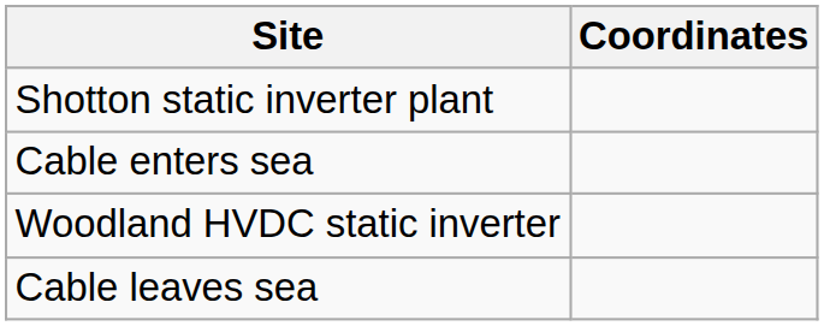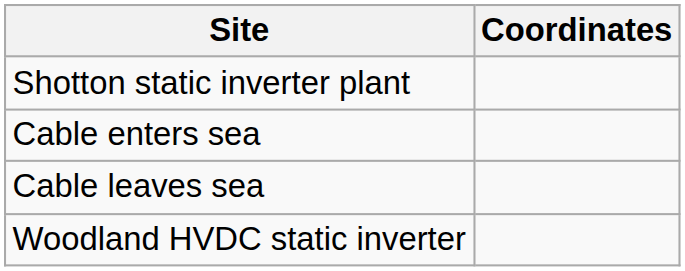rows swapped: Cable leaves sea <-> Woodland HVDC static inverter
